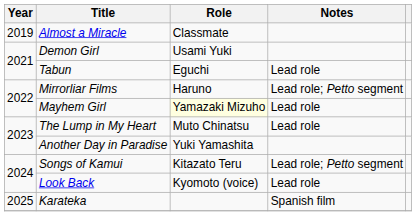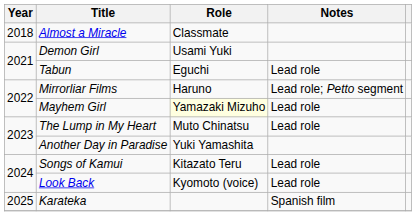Almost a Miracle | Year: 2019 -> 2018
Songs of Kamui | Notes: Lead role; Petto segment -> Lead role
